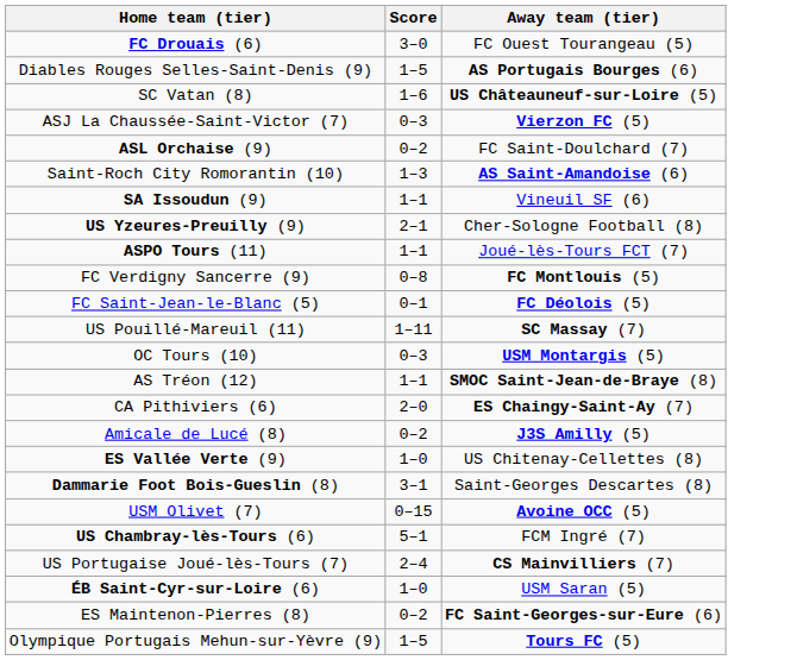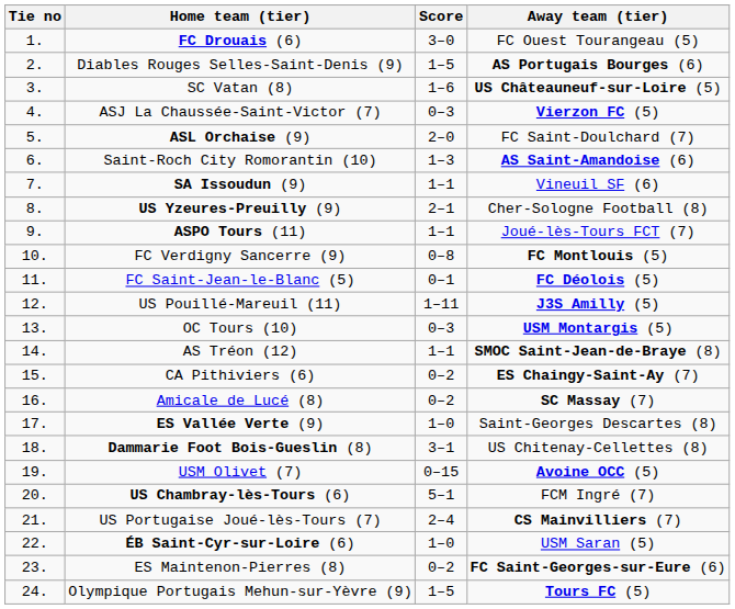+ column: Tie no | 1. | 2. | 3. | 4. | 5. | 6. | 7. | 8. | 9. | 10. | 11. | 12. | 13. | 14. | 15. | 16. | 17. | 18. | 19. | 20. | 21. | 22. | 23. | 24.
ASL Orchaise (9) | Score: 0–2 -> 2–0
US Pouillé-Mareuil (11) | Away team (tier): SC Massay (7) -> J3S Amilly (5)
CA Pithiviers (6) | Score: 2–0 -> 0–2
Amicale de Lucé (8) | Away team (tier): J3S Amilly (5) -> SC Massay (7)
ES Vallée Verte (9) | Away team (tier): US Chitenay-Cellettes (8) -> Saint-Georges Descartes (8)
Dammarie Foot Bois-Gueslin (8) | Away team (tier): Saint-Georges Descartes (8) -> US Chitenay-Cellettes (8)
